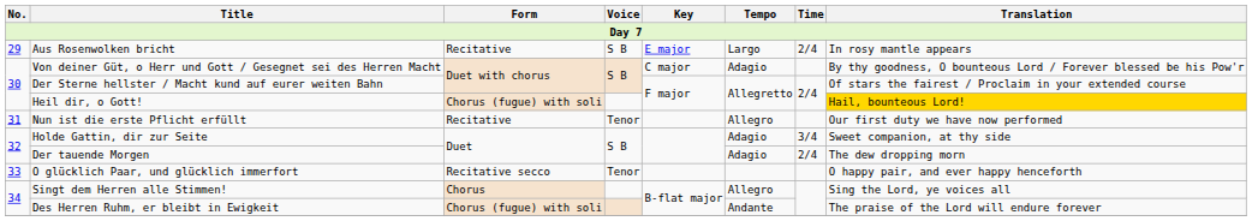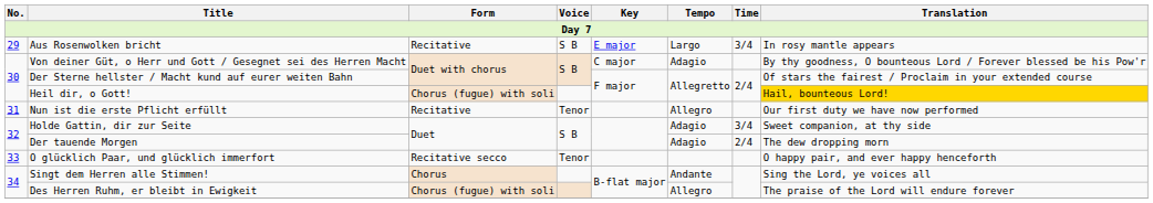Aus Rosenwolken bricht | Time: 2/4 -> 3/4
Singt dem Herren alle Stimmen! | Tempo: Allegro -> Andante
Des Herren Ruhm, er bleibt in Ewigkeit | Tempo: Andante -> Allegro
